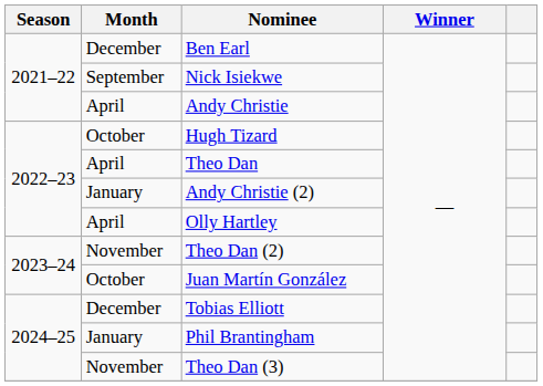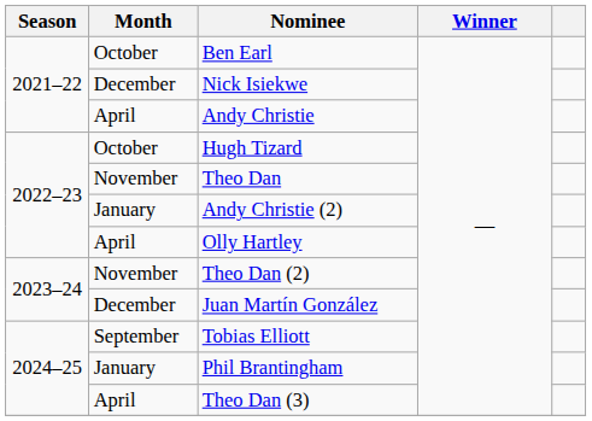Ben Earl | Month: December -> October
Nick Isiekwe | Month: September -> December
Theo Dan | Month: April -> November
Juan Martín González | Month: October -> December
Tobias Elliott | Month: December -> September
Theo Dan (3) | Month: November -> April
